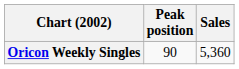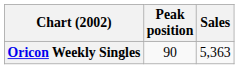Oricon Weekly Singles | Sales: 5,360 -> 5,363
